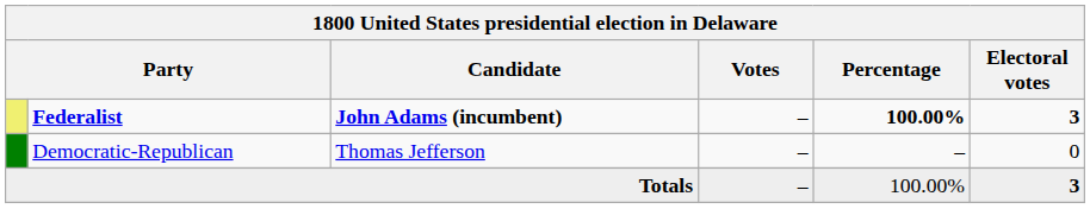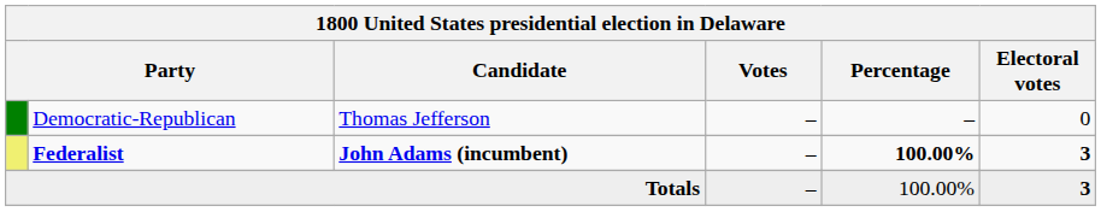rows swapped: Federalist <-> Democratic-Republican
